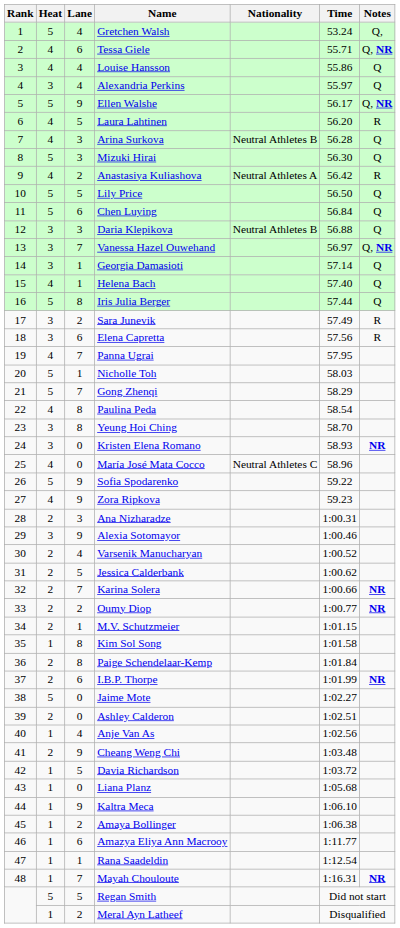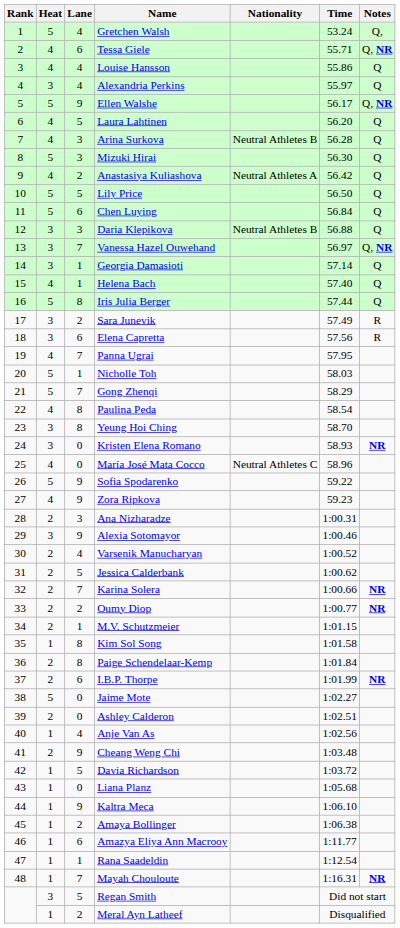Laura Lahtinen | Notes: R -> Q
Anastasiya Kuliashova | Notes: R -> Q
Regan Smith | Heat: 5 -> 3
